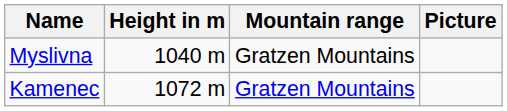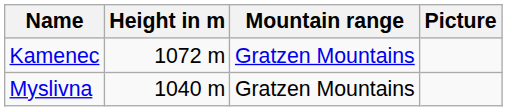rows swapped: Kamenec <-> Myslivna
